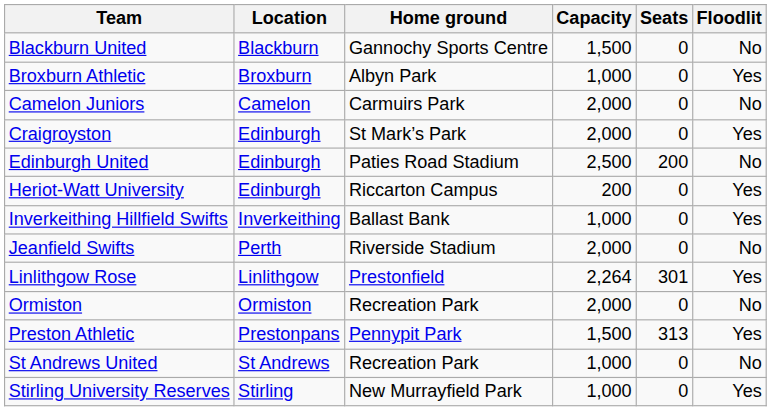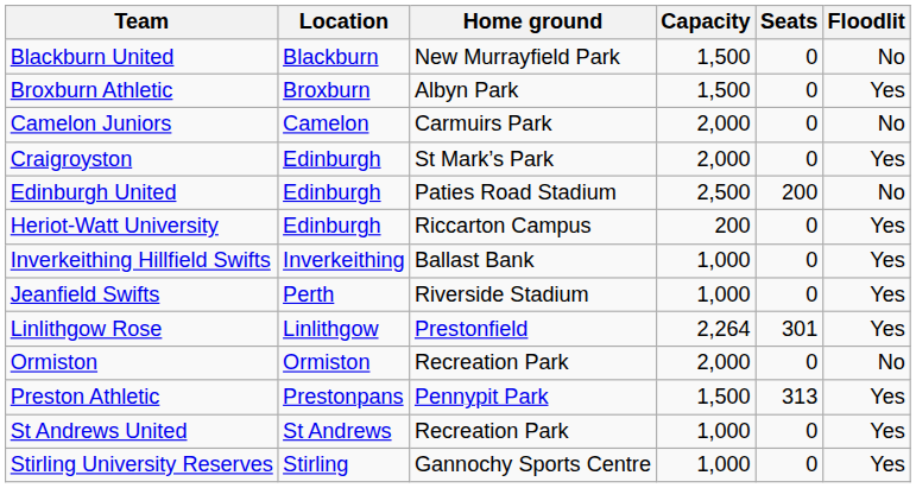Blackburn United | Home ground: Gannochy Sports Centre -> New Murrayfield Park
Broxburn Athletic | Capacity: 1,000 -> 1,500
Jeanfield Swifts | Capacity: 2,000 -> 1,000
Jeanfield Swifts | Floodlit: No -> Yes
St Andrews United | Floodlit: No -> Yes
Stirling University Reserves | Home ground: New Murrayfield Park -> Gannochy Sports Centre
